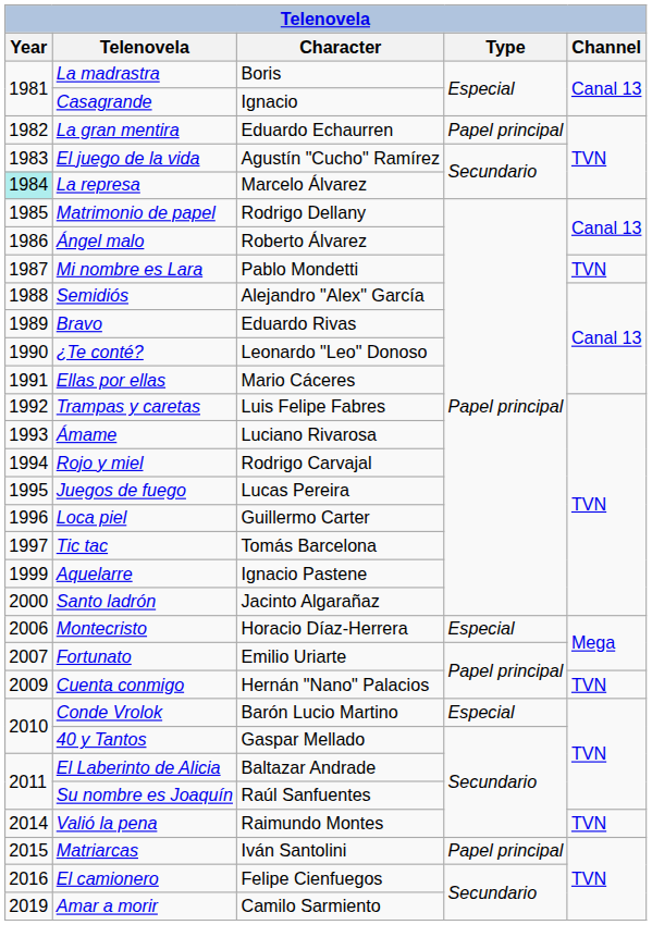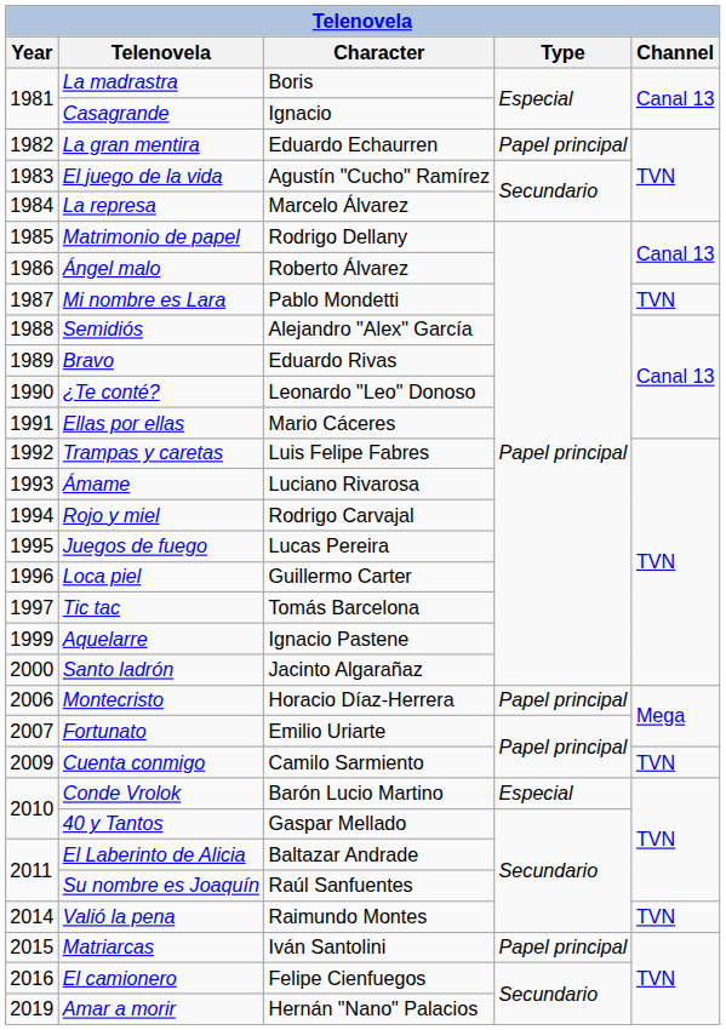La represa | Year: paleturquoise background -> no background
Montecristo | Type: Especial -> Papel principal
Cuenta conmigo | Character: Hernán "Nano" Palacios -> Camilo Sarmiento
Amar a morir | Character: Camilo Sarmiento -> Hernán "Nano" Palacios
